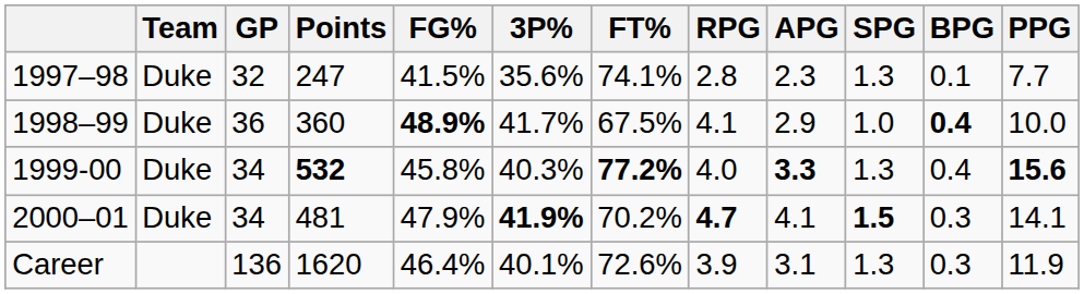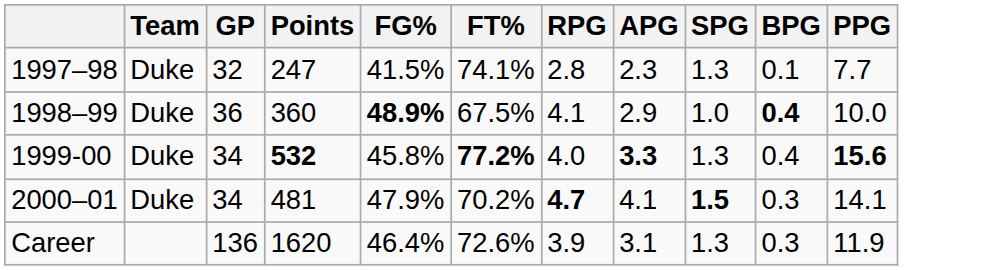- column: 3P% | 35.6% | 41.7% | 40.3% | 41.9% | 40.1%
